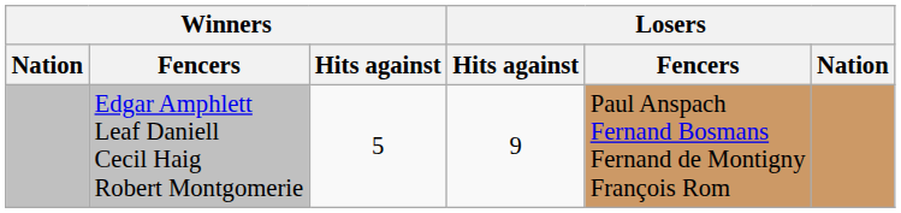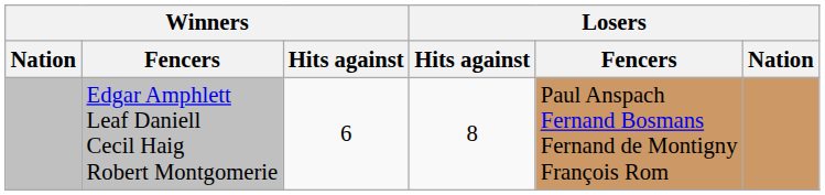Edgar Amphlett Leaf Daniell Cecil Haig Robert Montgomerie | Winners / Hits against: 5 -> 6
Edgar Amphlett Leaf Daniell Cecil Haig Robert Montgomerie | Losers / Hits against: 9 -> 8
